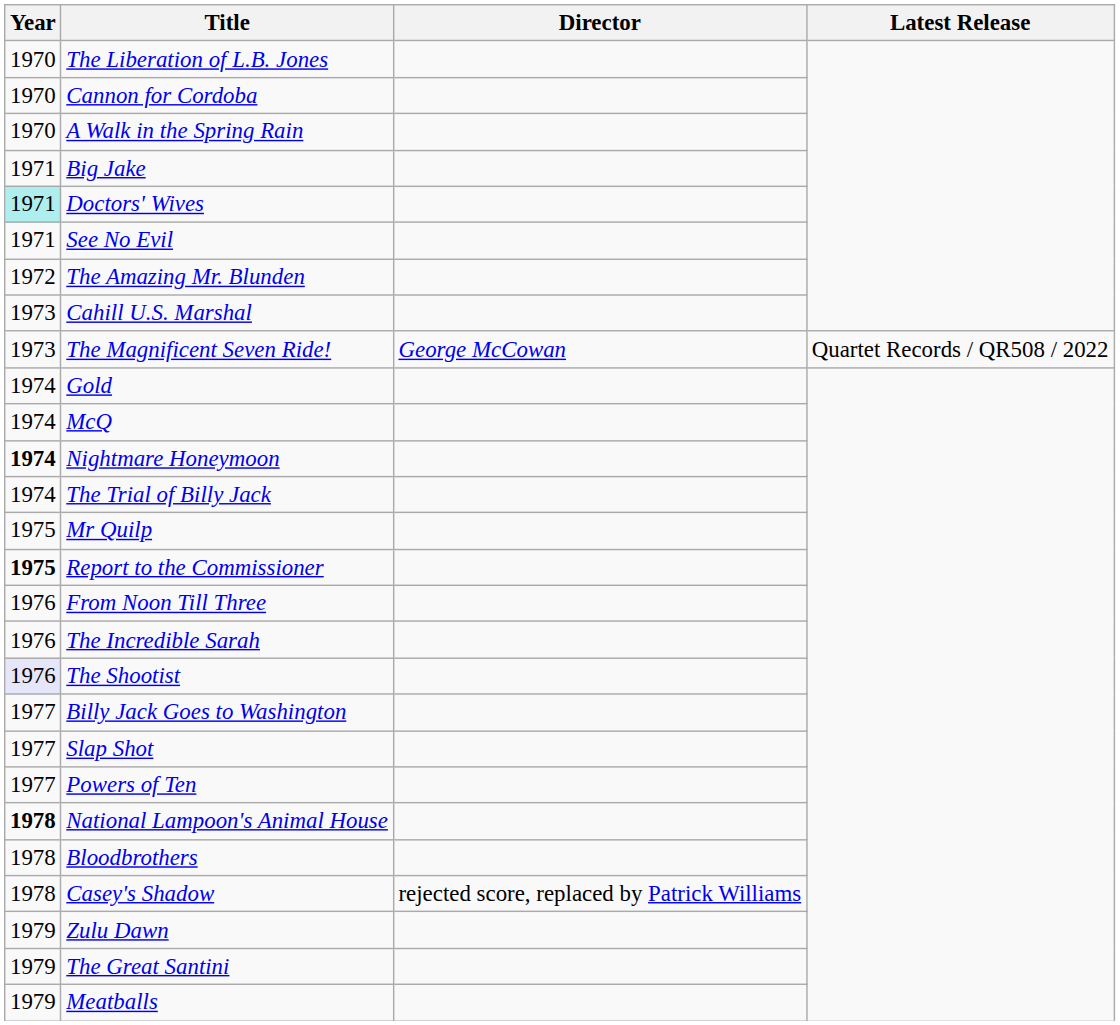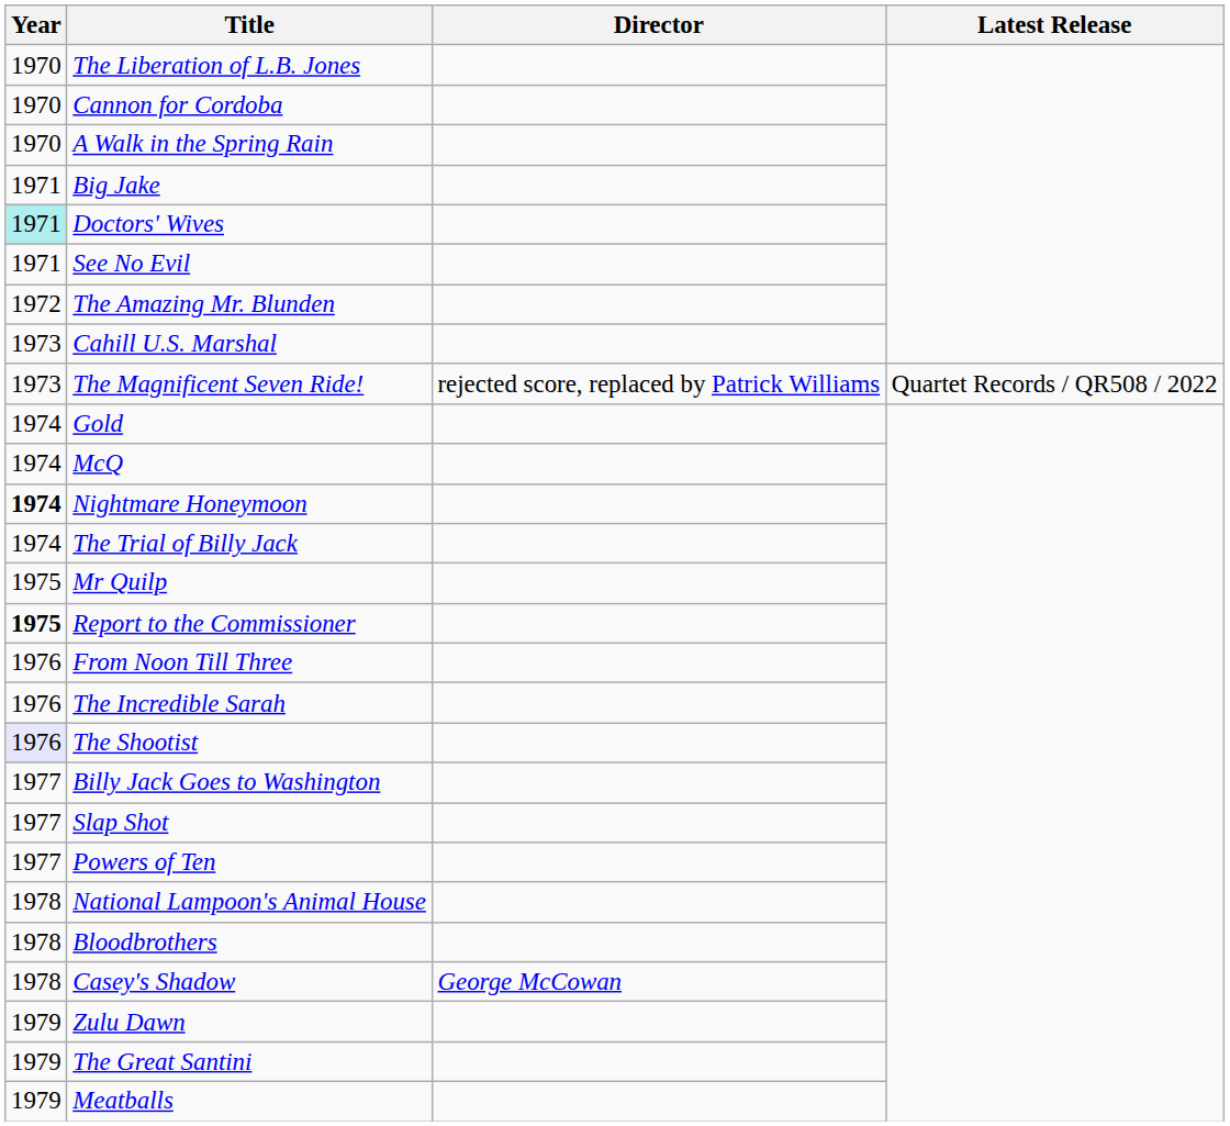The Magnificent Seven Ride! | Director: George McCowan -> rejected score, replaced by Patrick Williams
National Lampoon's Animal House | Year: bold -> normal
Casey's Shadow | Director: rejected score, replaced by Patrick Williams -> George McCowan
